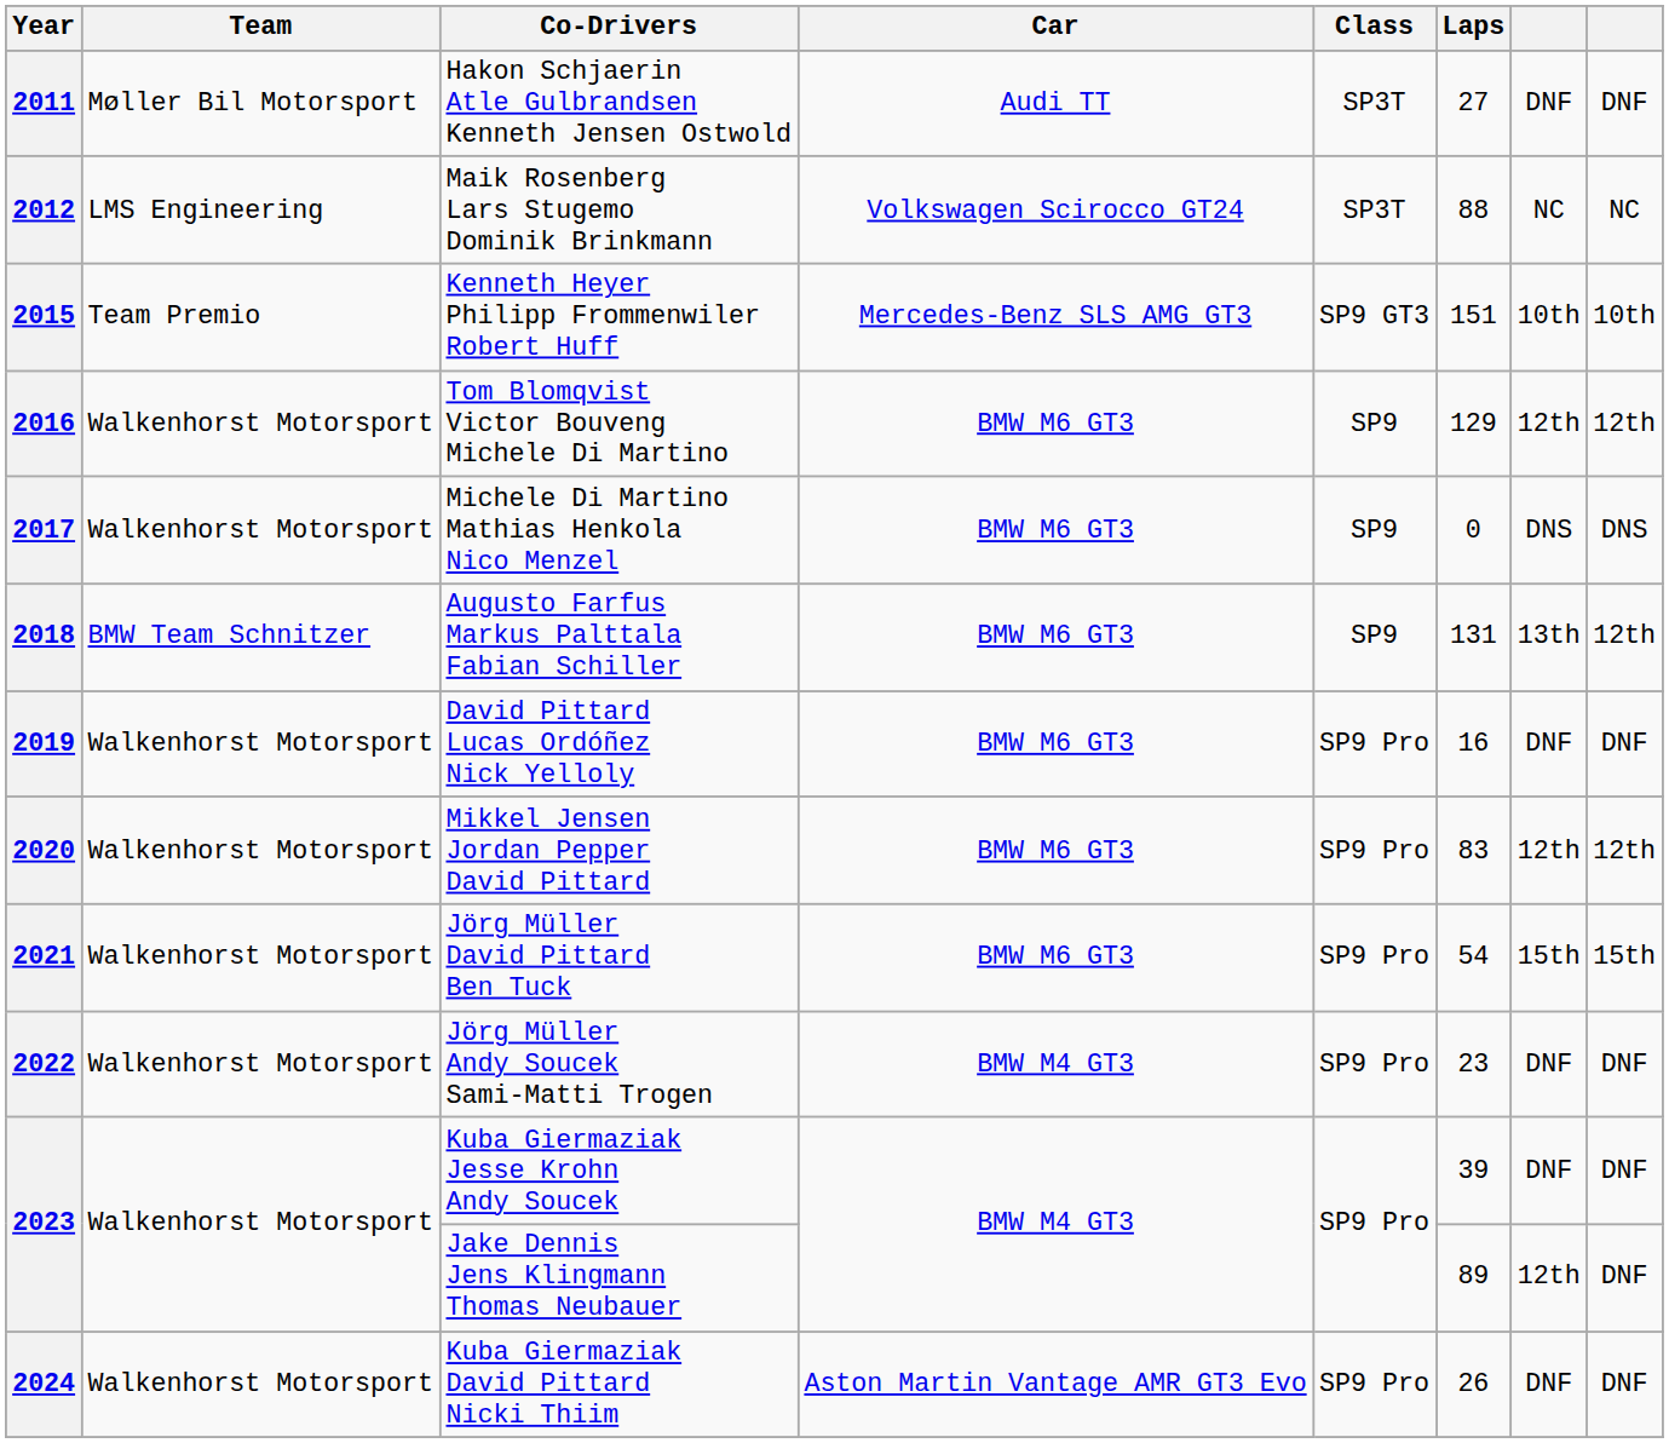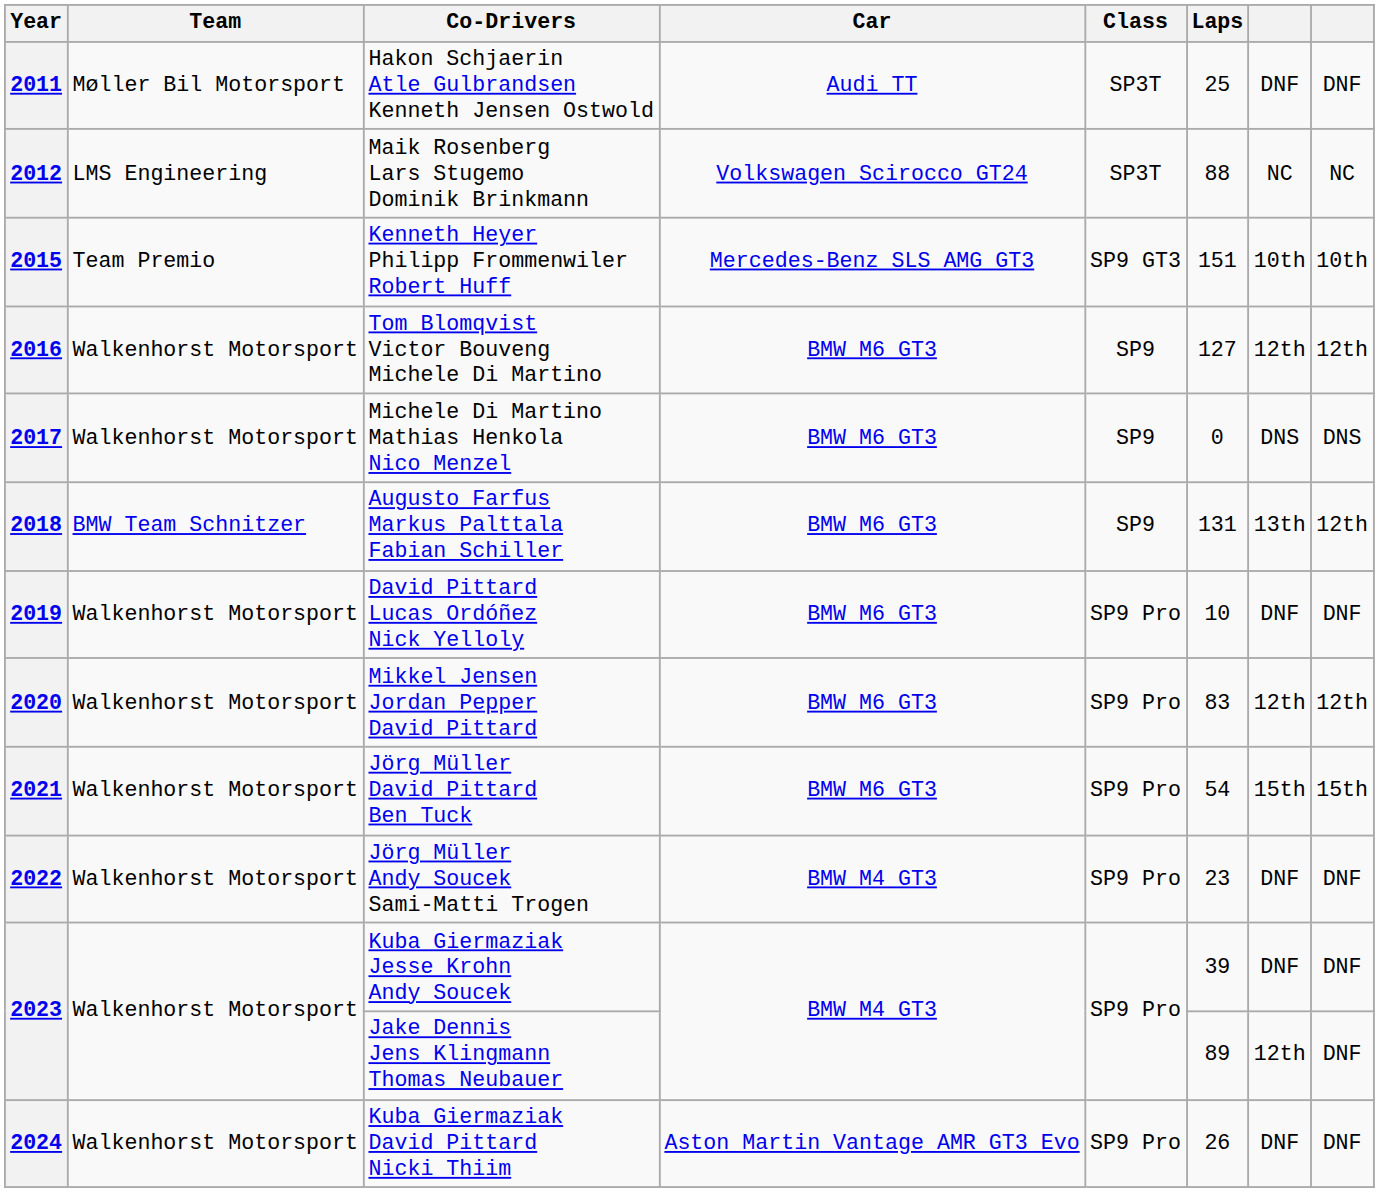2011 | Laps: 27 -> 25
2016 | Laps: 129 -> 127
2019 | Laps: 16 -> 10
